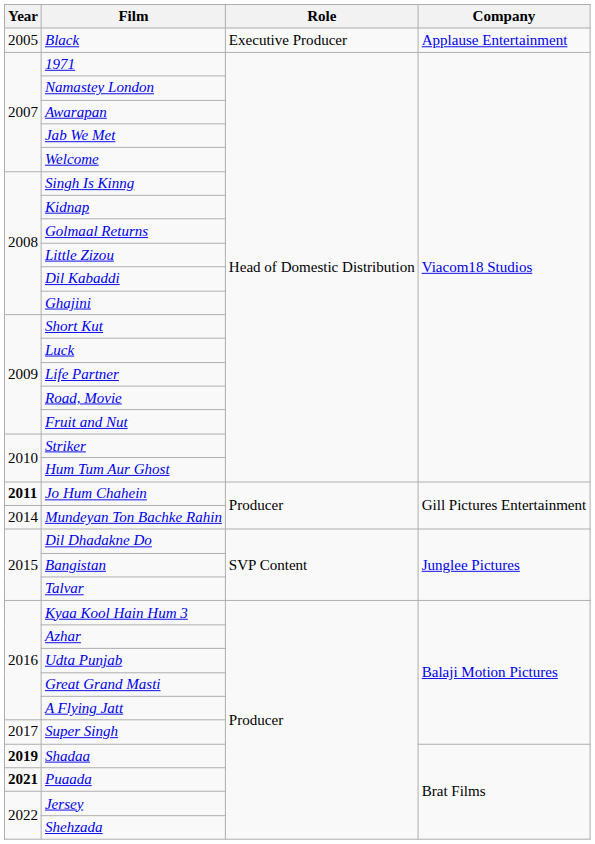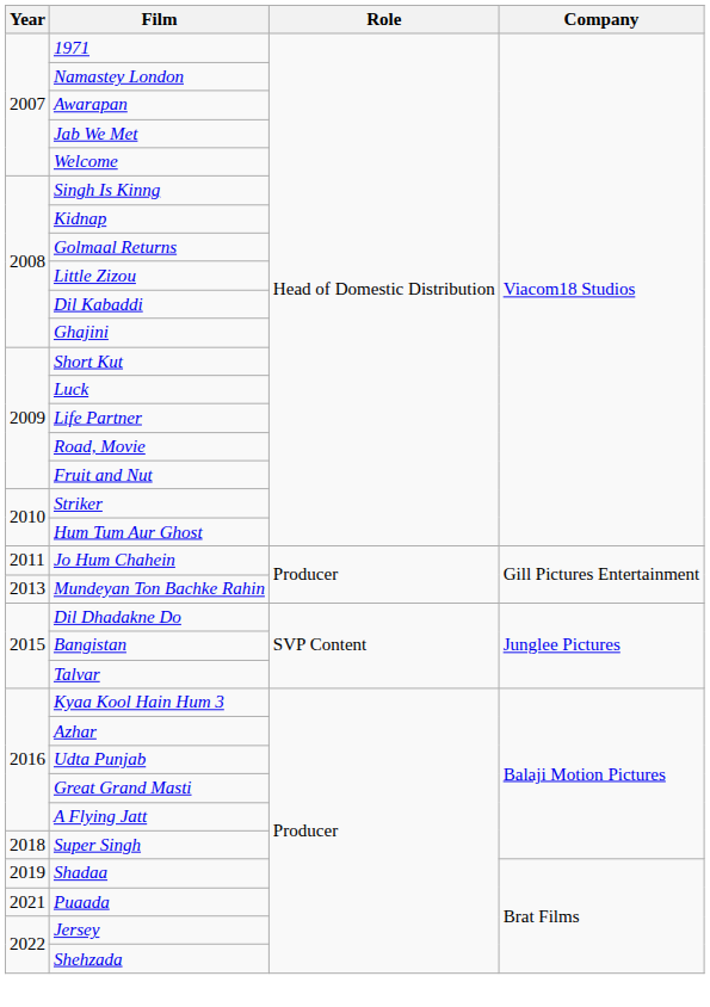- row: 2005 | Black | Executive Producer | Applause Entertainment
Jo Hum Chahein | Year: bold -> normal
Mundeyan Ton Bachke Rahin | Year: 2014 -> 2013
Super Singh | Year: 2017 -> 2018
Shadaa | Year: bold -> normal
Puaada | Year: bold -> normal
